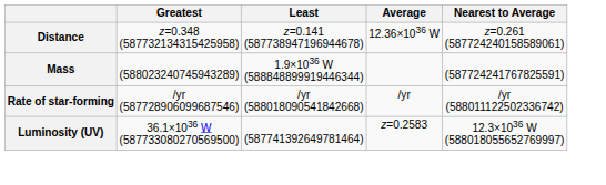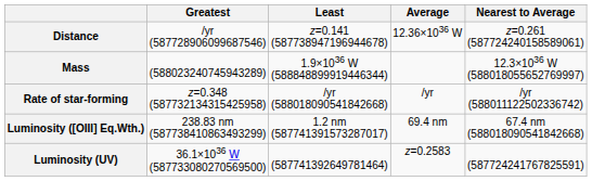Distance | Greatest: z=0.348 (587732134315425958) -> /yr (587728906099687546)
Mass | Nearest to Average: (587724241767825591) -> 12.3×1036 W (588018055652769997)
Rate of star-forming | Greatest: /yr (587728906099687546) -> z=0.348 (587732134315425958)
+ row: Luminosity ([OIII] Eq.Wth.) | 238.83 nm (587738410863493299) | 1.2 nm (587741391573287017) | 69.4 nm | 67.4 nm (588018090541842668)
Luminosity (UV) | Nearest to Average: 12.3×1036 W (588018055652769997) -> (587724241767825591)
